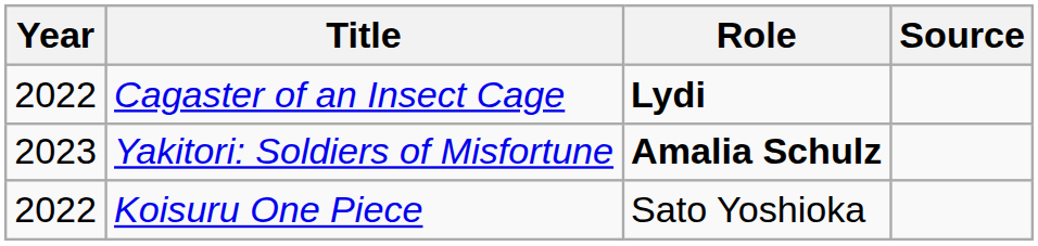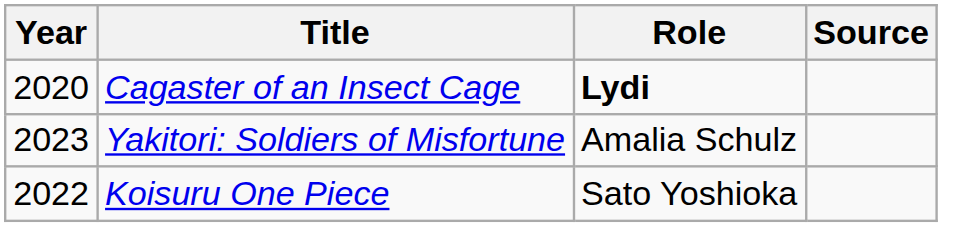Cagaster of an Insect Cage | Year: 2022 -> 2020
Yakitori: Soldiers of Misfortune | Role: bold -> normal
